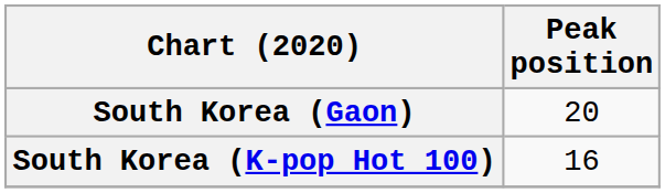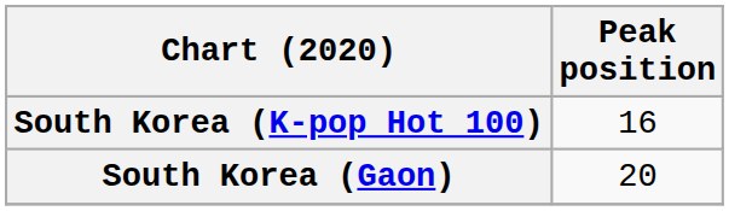rows swapped: South Korea (Gaon) <-> South Korea (K-pop Hot 100)
